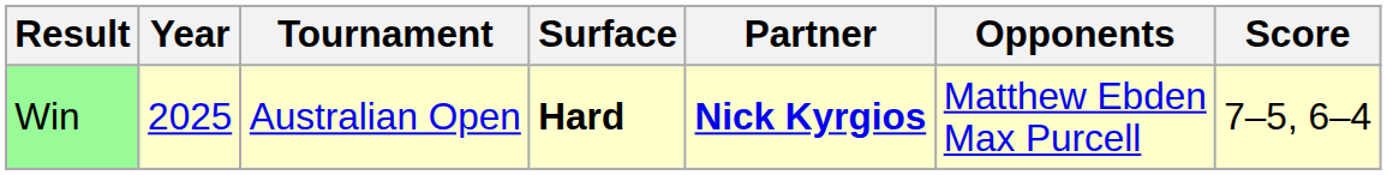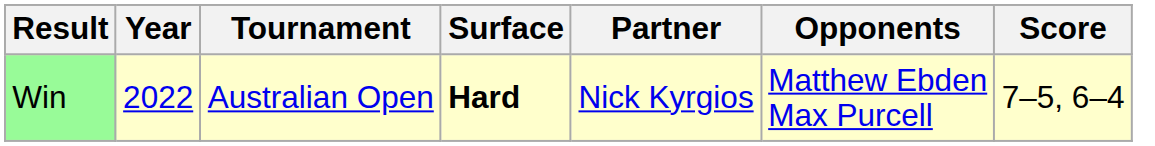Win | Year: 2025 -> 2022
Win | Partner: bold -> normal
